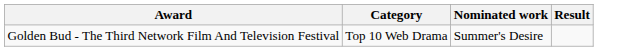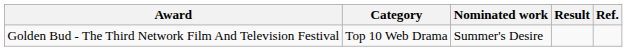+ column: Ref.
